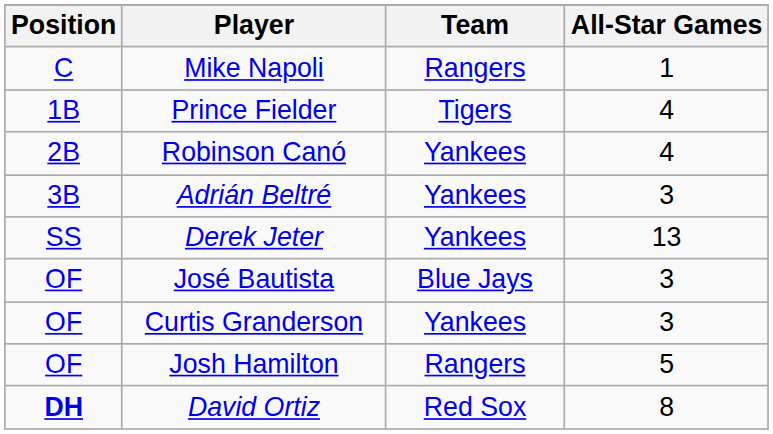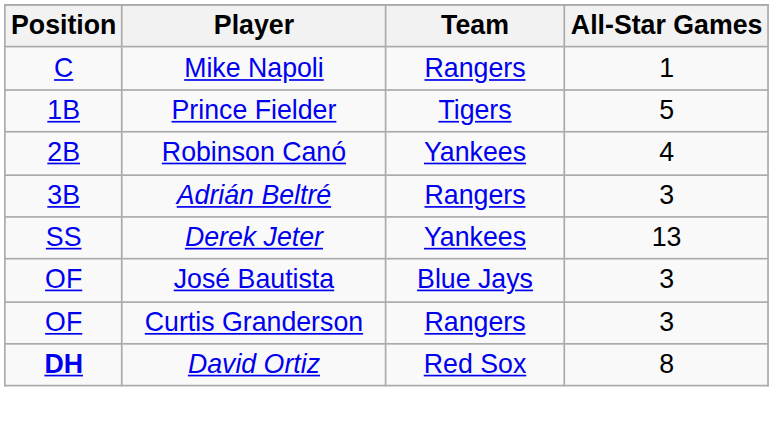Prince Fielder | All-Star Games: 4 -> 5
Adrián Beltré | Team: Yankees -> Rangers
Curtis Granderson | Team: Yankees -> Rangers
- row: OF | Josh Hamilton | Rangers | 5
